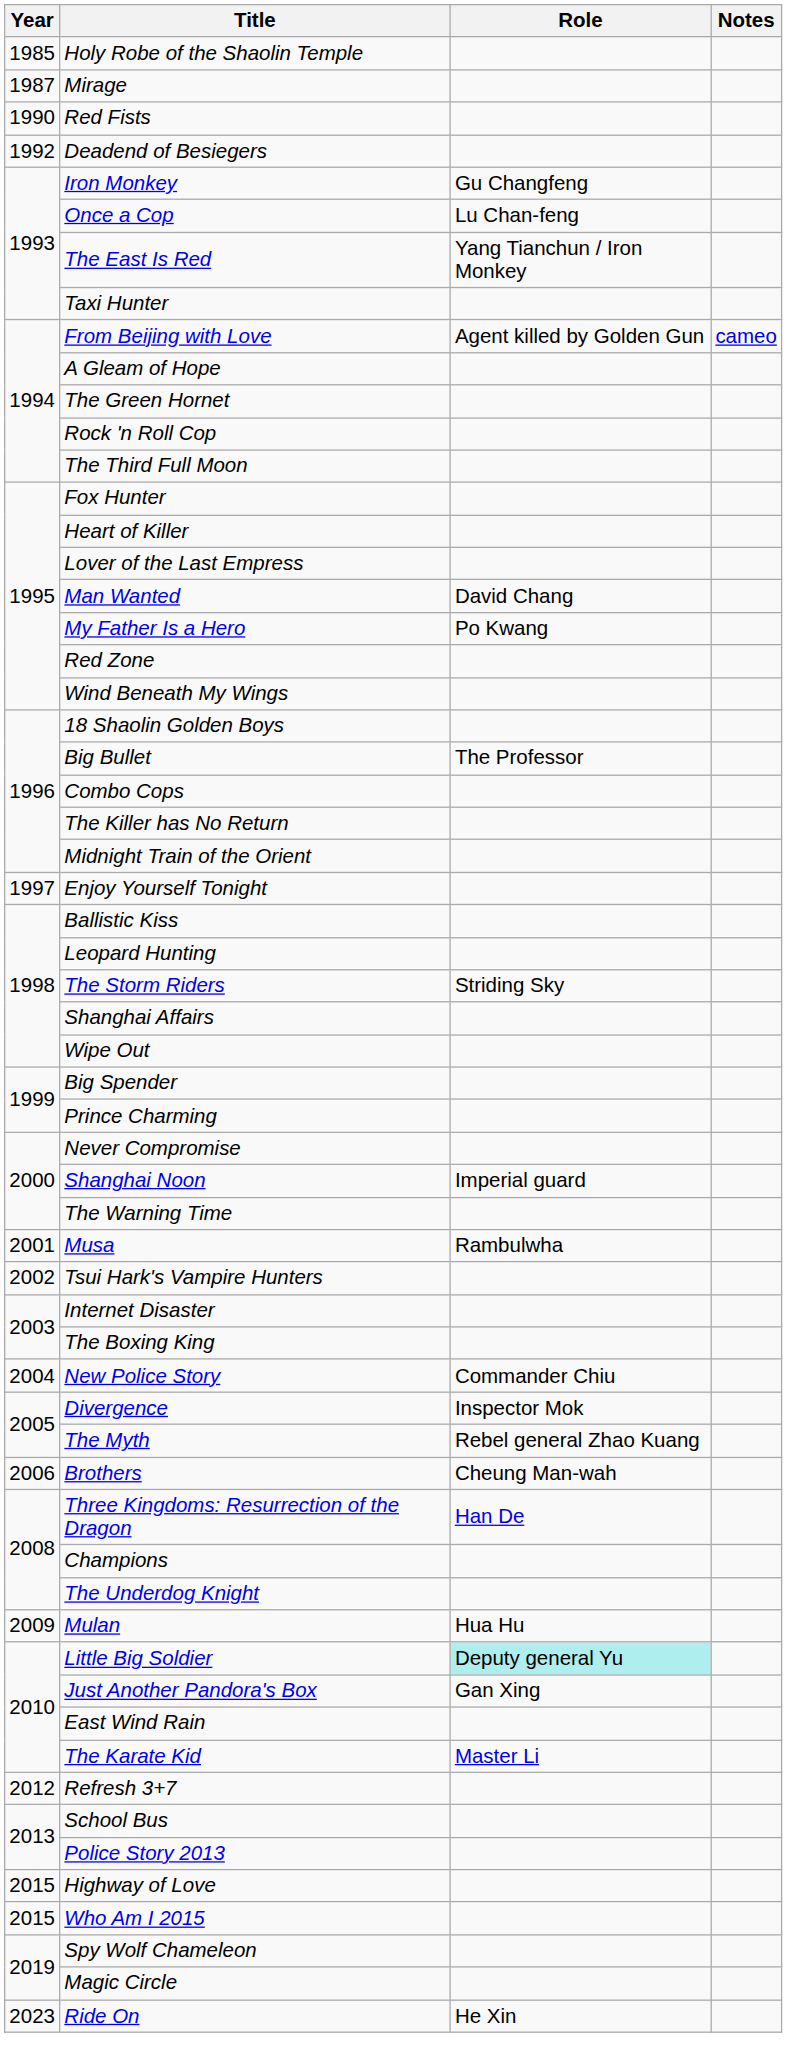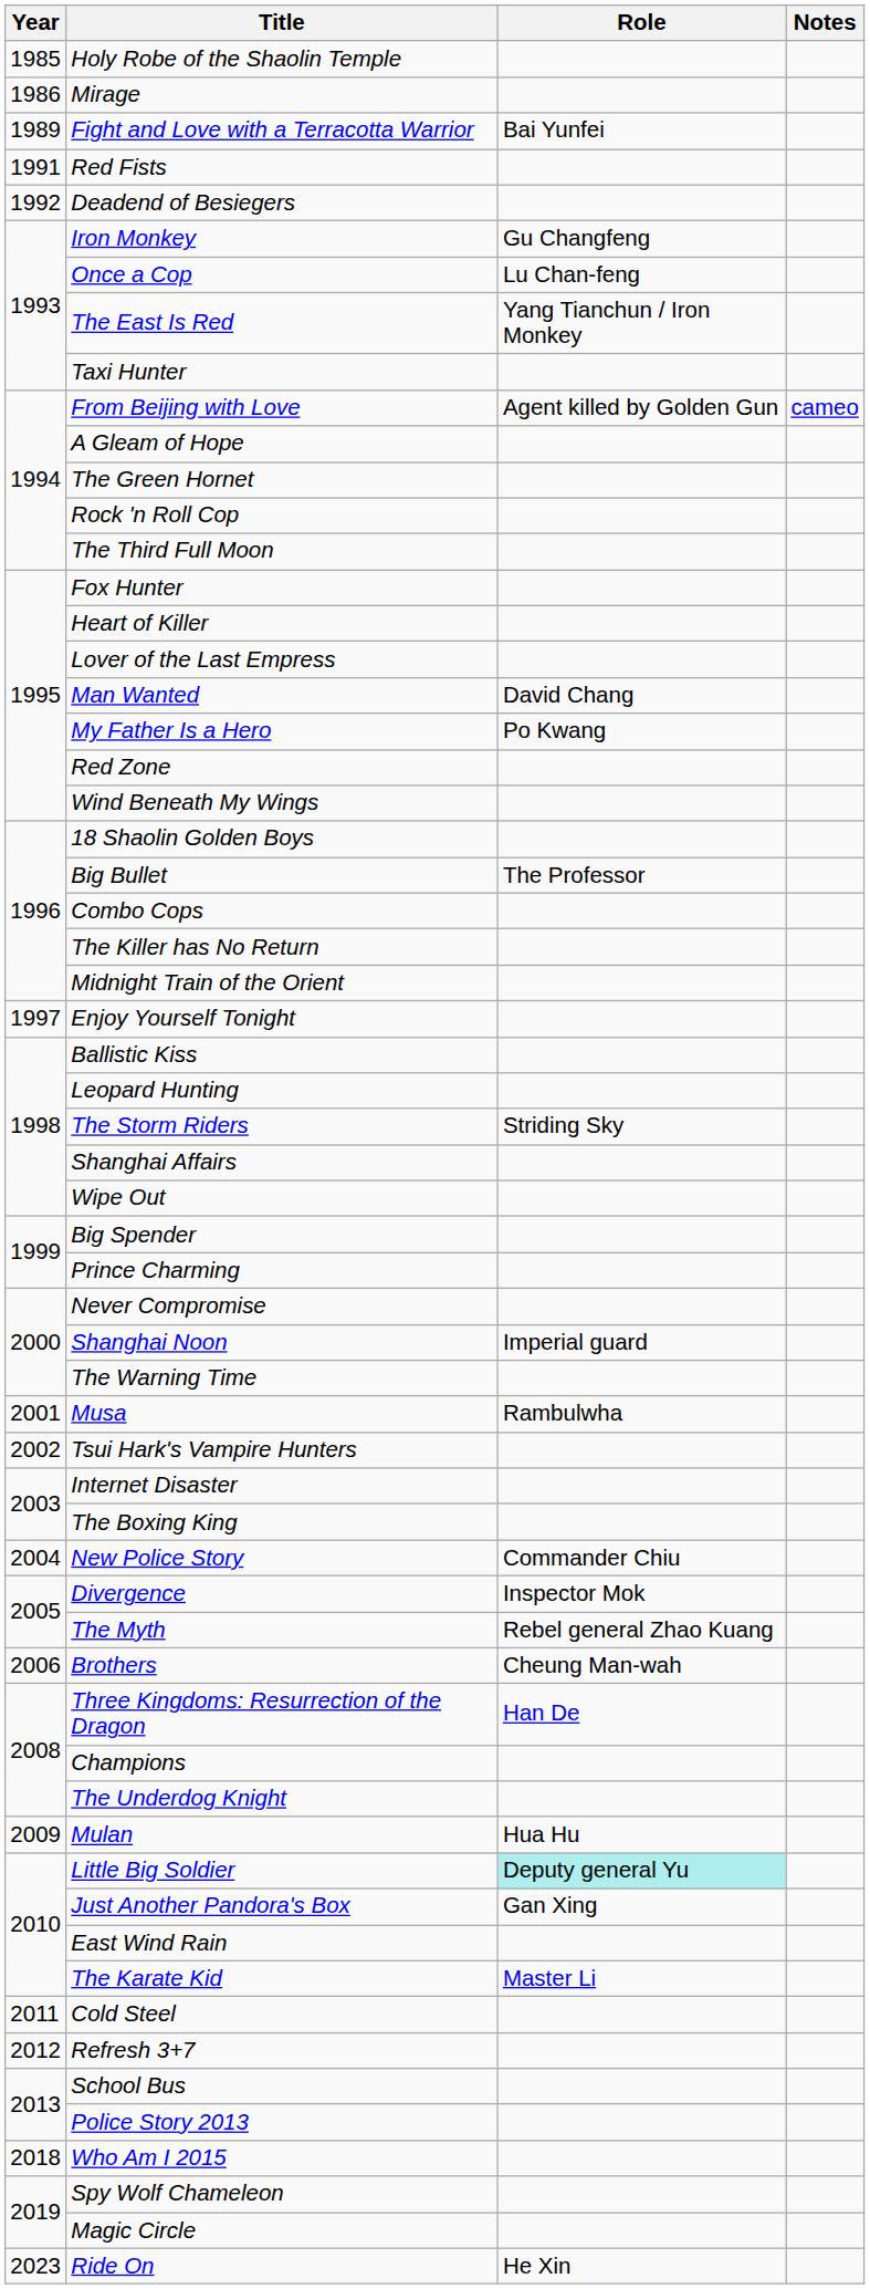Mirage | Year: 1987 -> 1986
+ row: 1989 | Fight and Love with a Terracotta Warrior | Bai Yunfei
Red Fists | Year: 1990 -> 1991
+ row: 2011 | Cold Steel
- row: 2015 | Highway of Love
Who Am I 2015 | Year: 2015 -> 2018
